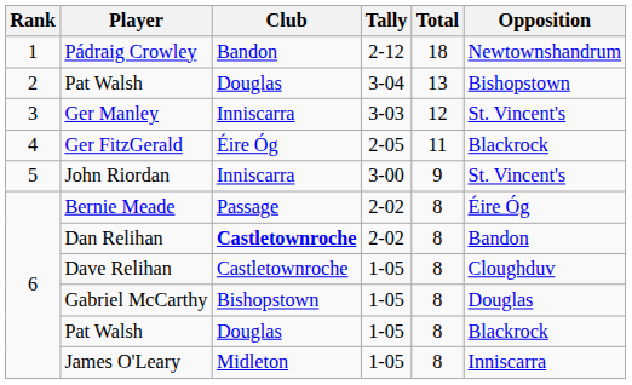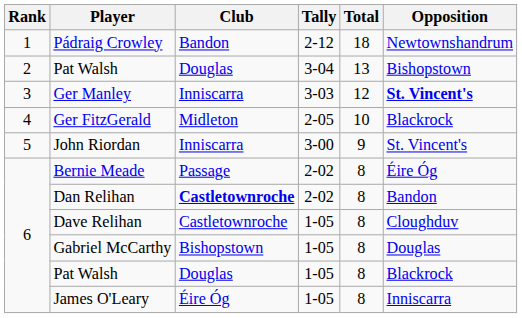Ger Manley | Opposition: normal -> bold
Ger FitzGerald | Club: Éire Óg -> Midleton
Ger FitzGerald | Total: 11 -> 10
James O'Leary | Club: Midleton -> Éire Óg
